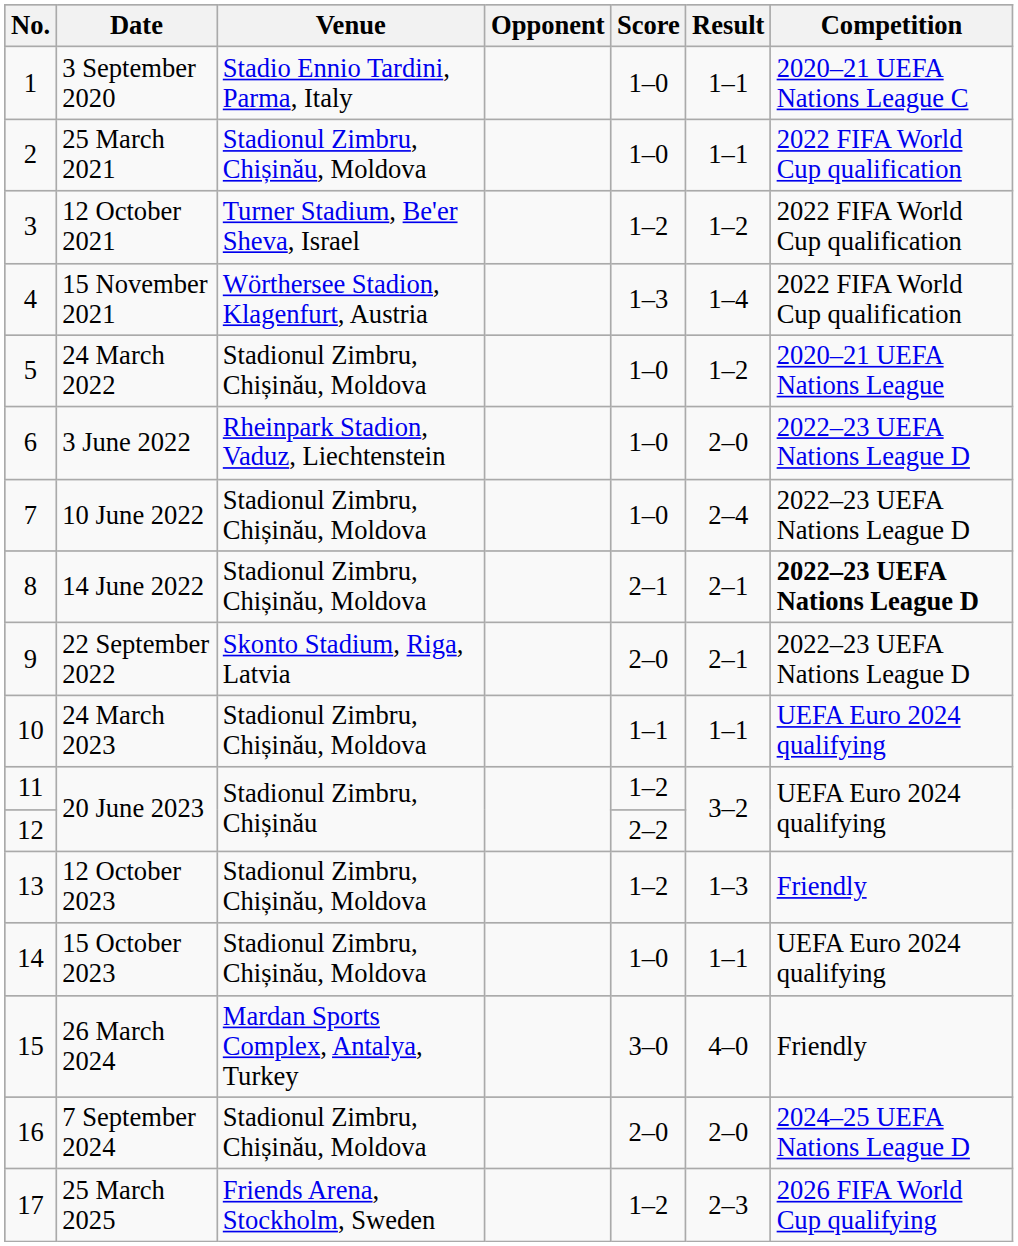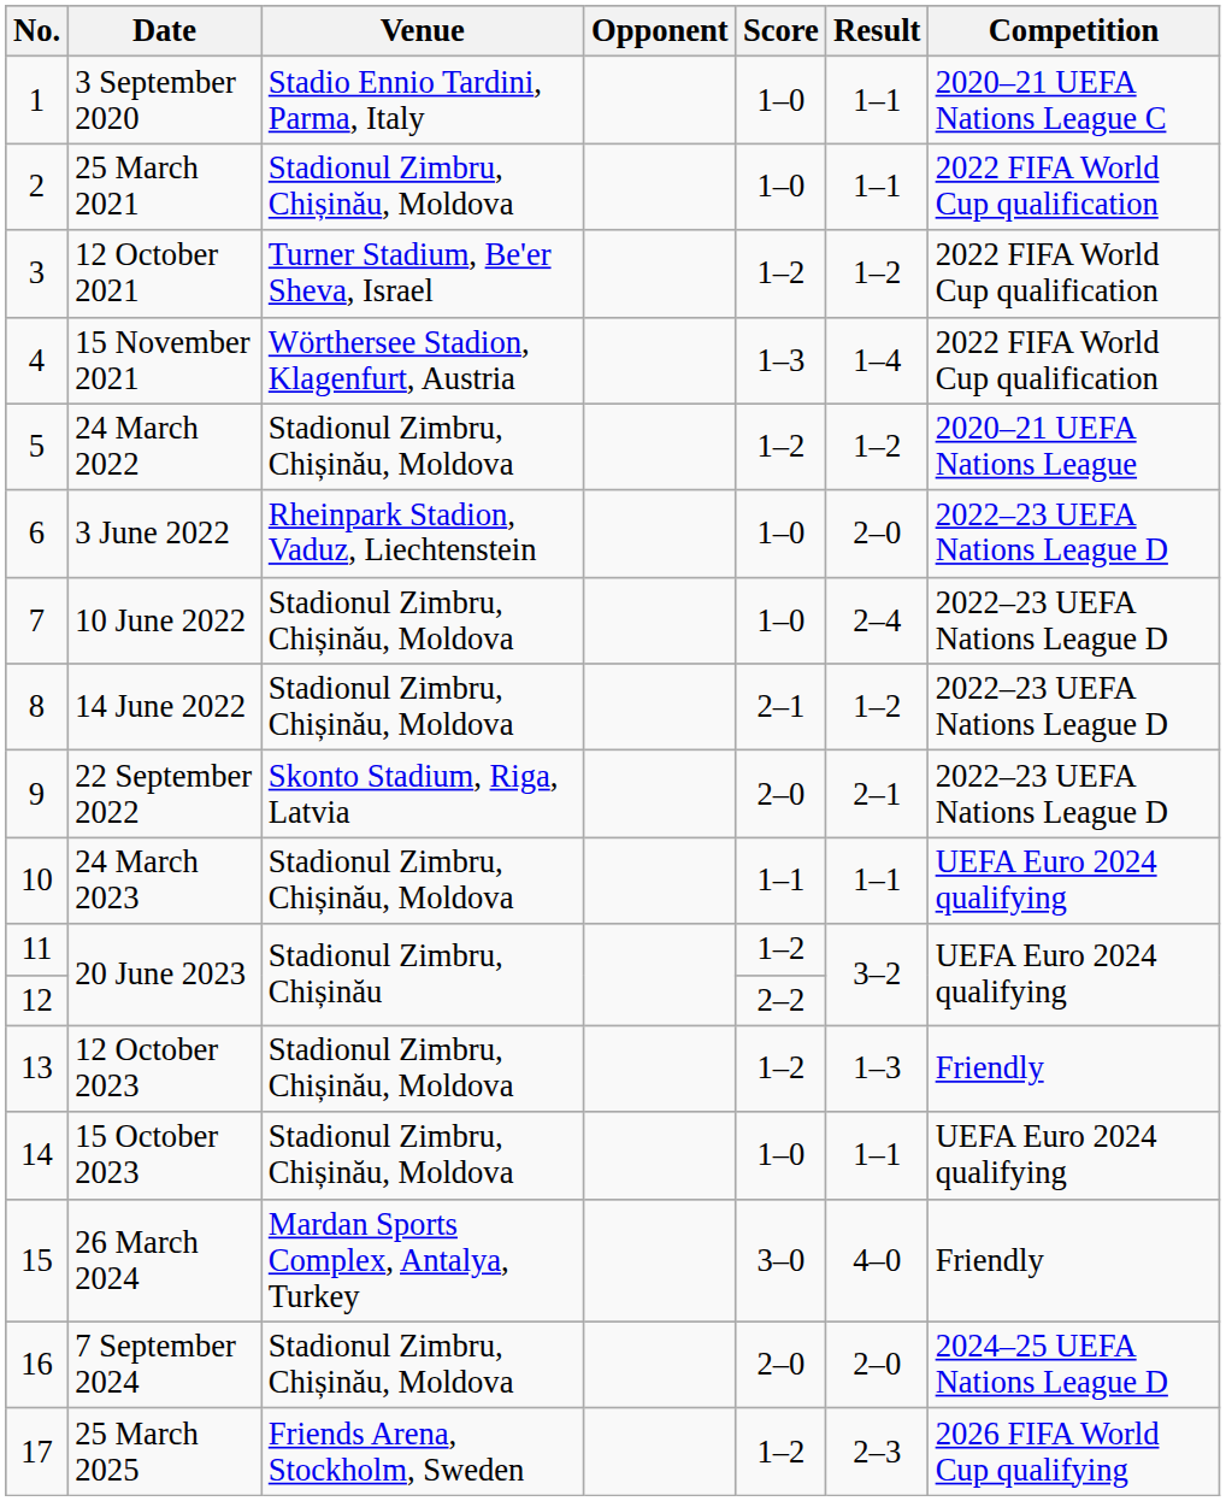24 March 2022 | Score: 1–0 -> 1–2
14 June 2022 | Result: 2–1 -> 1–2
14 June 2022 | Competition: bold -> normal
